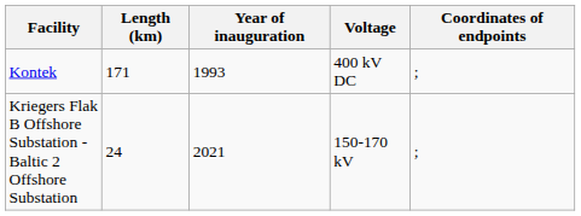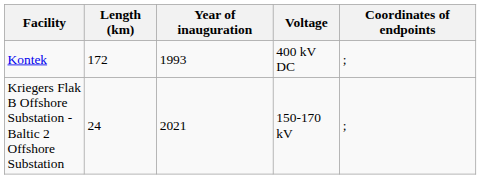Kontek | Length (km): 171 -> 172
